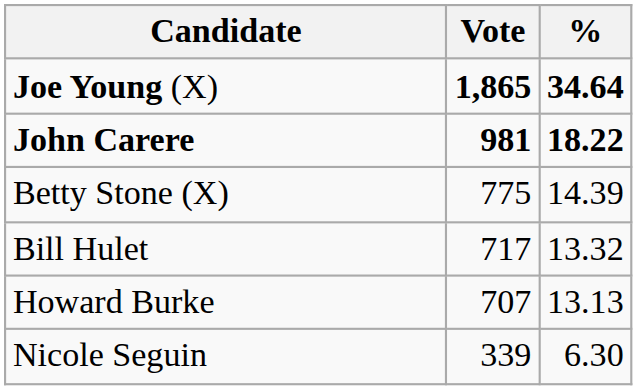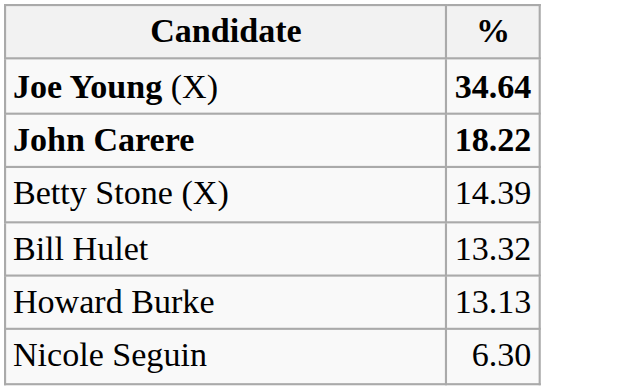- column: Vote | 1,865 | 981 | 775 | 717 | 707 | 339
